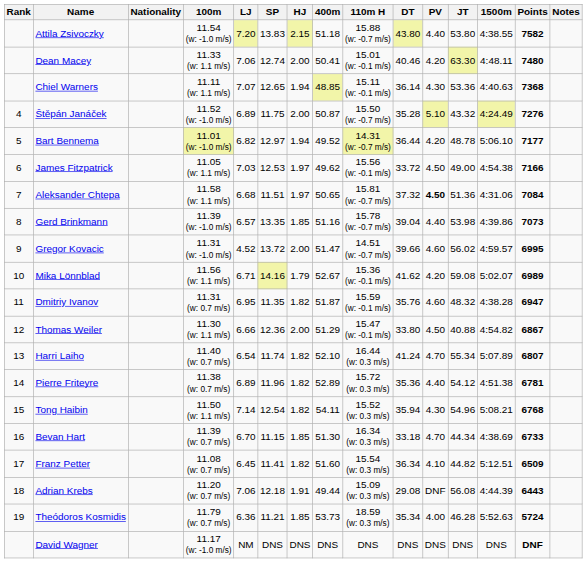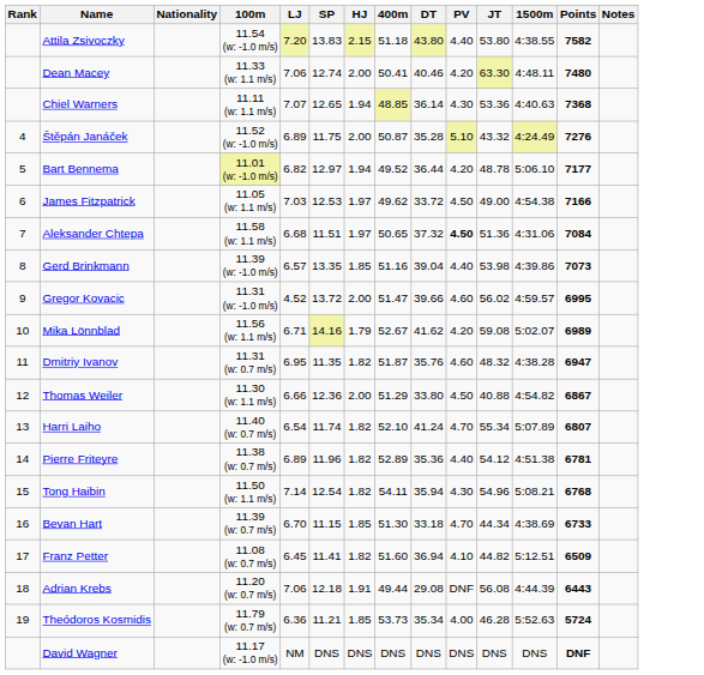- column: 110m H | 15.88 (w: -0.7 m/s) | 15.01 (w: -0.1 m/s) | 15.11 (w: -0.1 m/s) | 15.50 (w: -0.7 m/s) | 14.31 (w: -0.7 m/s) | 15.56 (w: -0.1 m/s) | 15.81 (w: -0.7 m/s) | 15.78 (w: -0.7 m/s) | 14.51 (w: -0.7 m/s) | 15.36 (w: -0.1 m/s) | 15.59 (w: -0.1 m/s) | 15.47 (w: -0.1 m/s) | 16.44 (w: 0.3 m/s) | 15.72 (w: 0.3 m/s) | 15.52 (w: 0.3 m/s) | 16.34 (w: 0.3 m/s) | 15.54 (w: 0.3 m/s) | 15.09 (w: 0.3 m/s) | 18.59 (w: 0.3 m/s) | DNS
Franz Petter | DT: 36.34 -> 36.94
